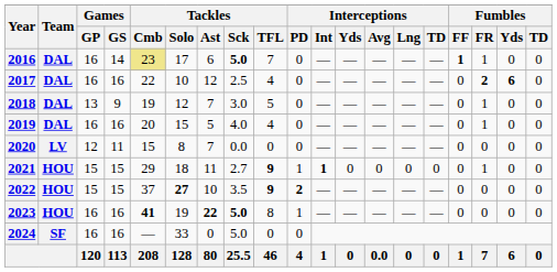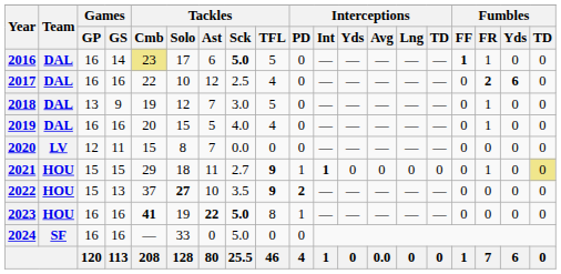2016 | Tackles / TFL: 7 -> 5
2021 | Fumbles / TD: no background -> khaki background
2022 | Games / GS: 15 -> 13
